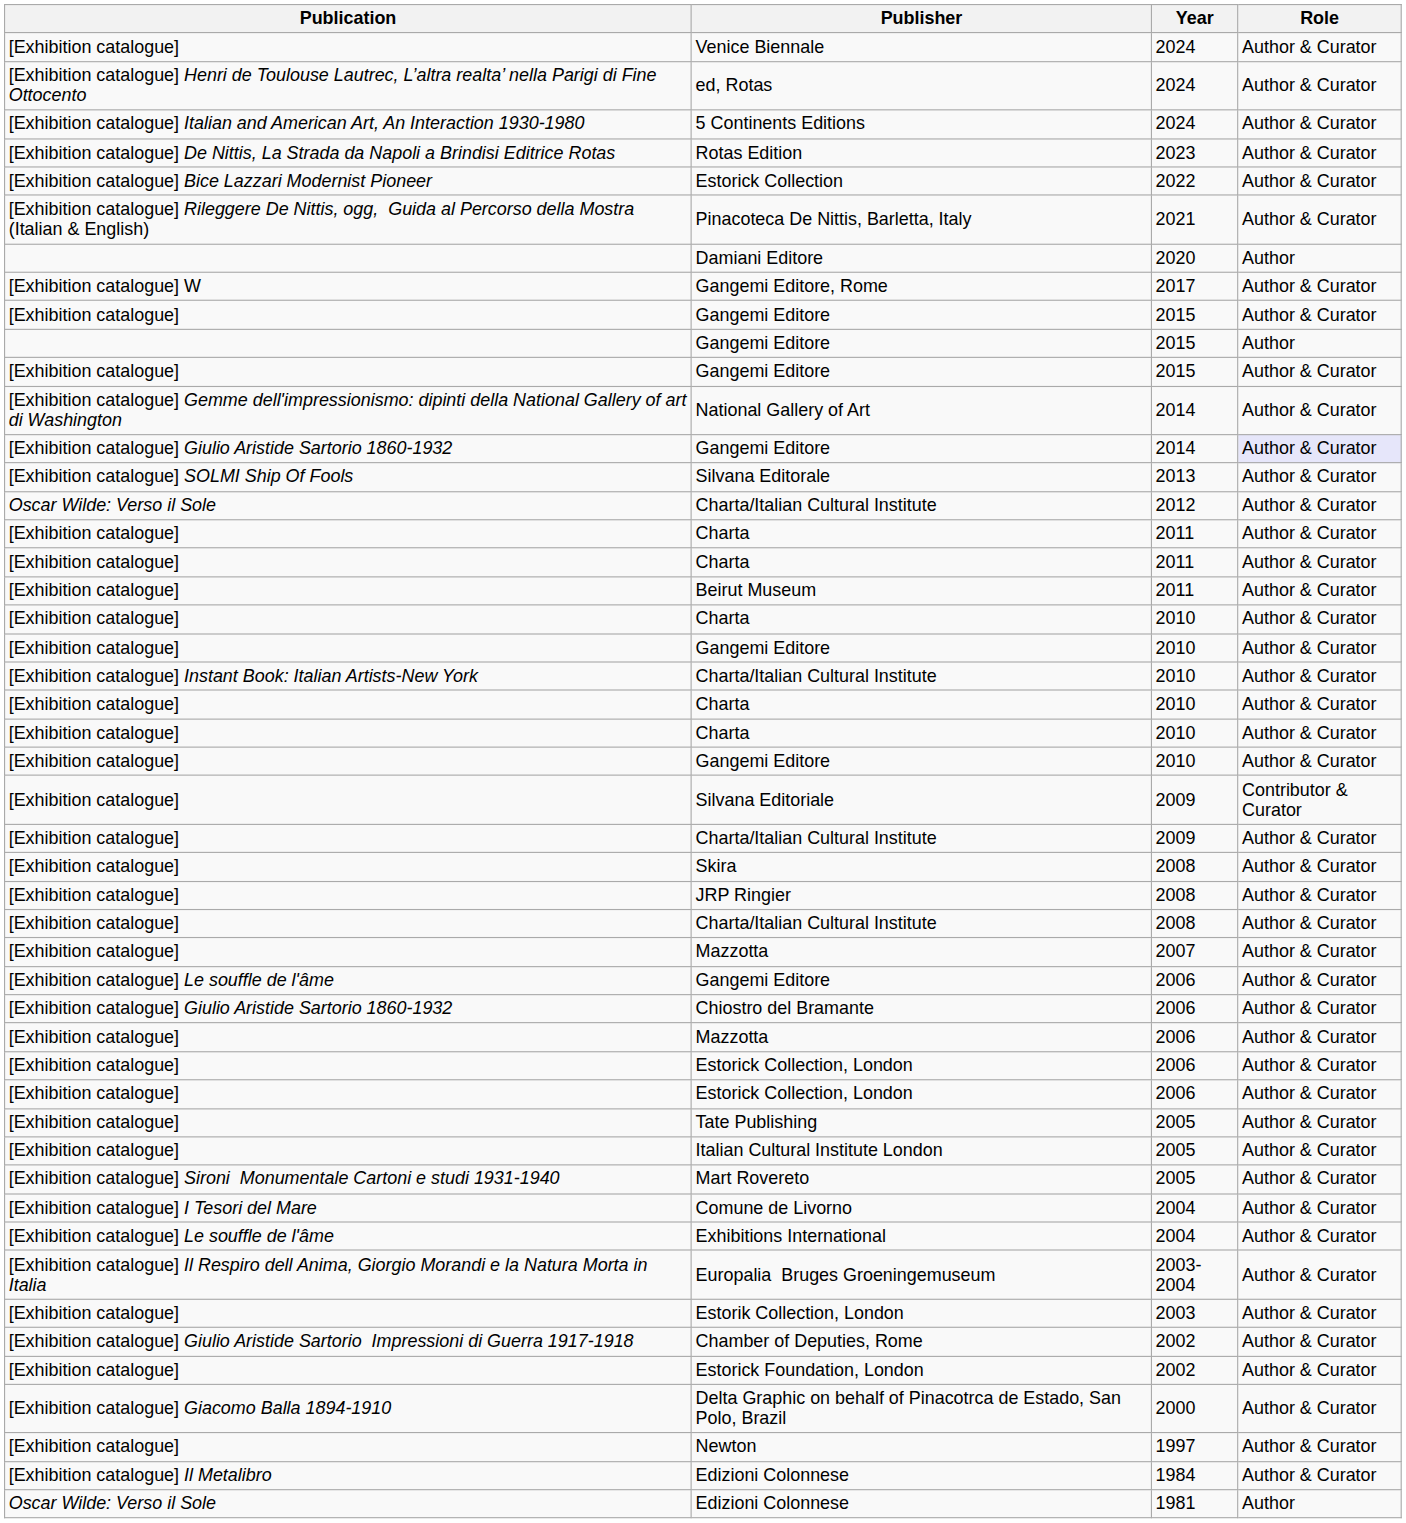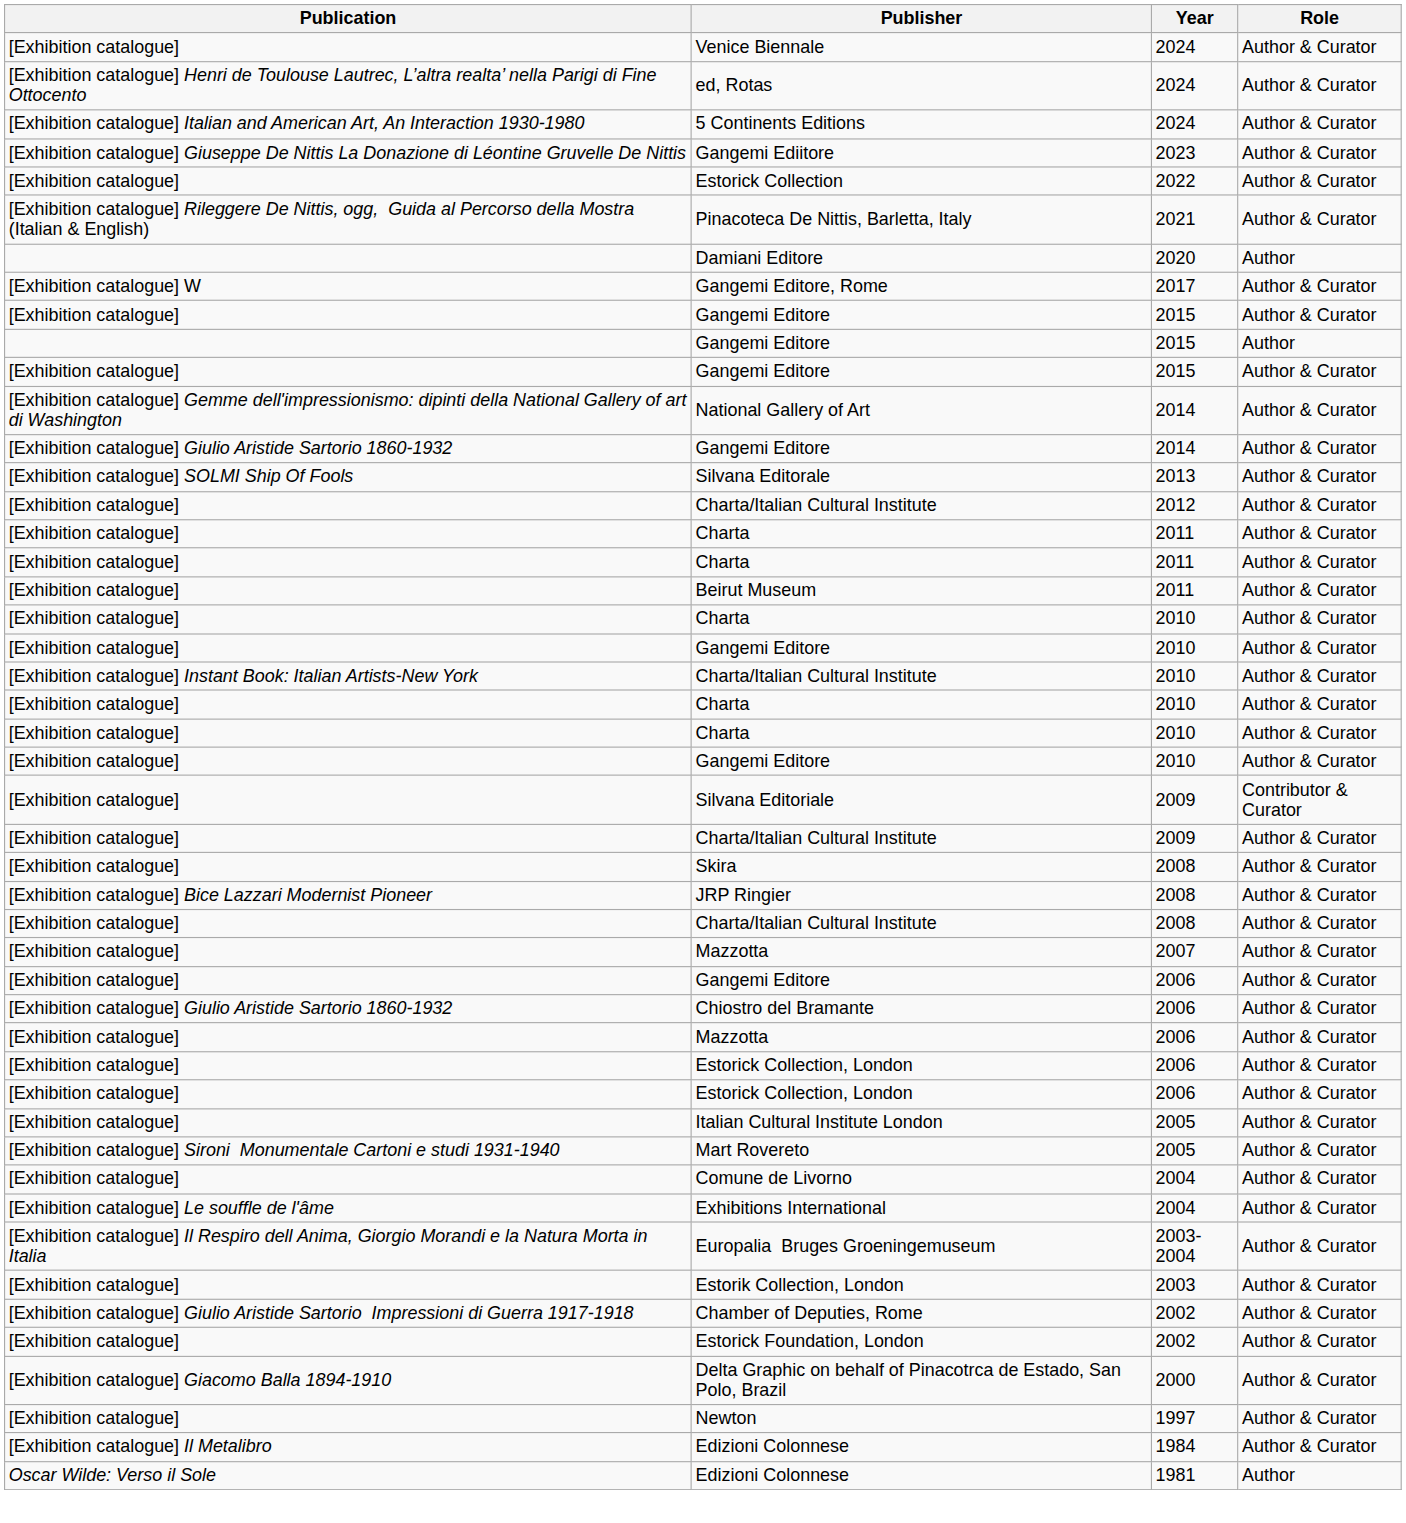+ row: [Exhibition catalogue] Giuseppe De Nittis La Donazione di Léontine Gruvelle De Nittis | Gangemi Ediitore | 2023 | Author & Curator
- row: [Exhibition catalogue] De Nittis, La Strada da Napoli a Brindisi Editrice Rotas | Rotas Edition | 2023 | Author & Curator
Estorick Collection | Publication: [Exhibition catalogue] Bice Lazzari Modernist Pioneer -> [Exhibition catalogue]
Gangemi Editore / 2014 | Role: lavender background -> no background
Charta/Italian Cultural Institute / 2012 | Publication: Oscar Wilde: Verso il Sole -> [Exhibition catalogue]
JRP Ringier | Publication: [Exhibition catalogue] -> [Exhibition catalogue] Bice Lazzari Modernist Pioneer
Gangemi Editore / 2006 | Publication: [Exhibition catalogue] Le souffle de l'âme -> [Exhibition catalogue]
- row: [Exhibition catalogue] | Tate Publishing | 2005 | Author & Curator
Comune de Livorno | Publication: [Exhibition catalogue] I Tesori del Mare -> [Exhibition catalogue]
